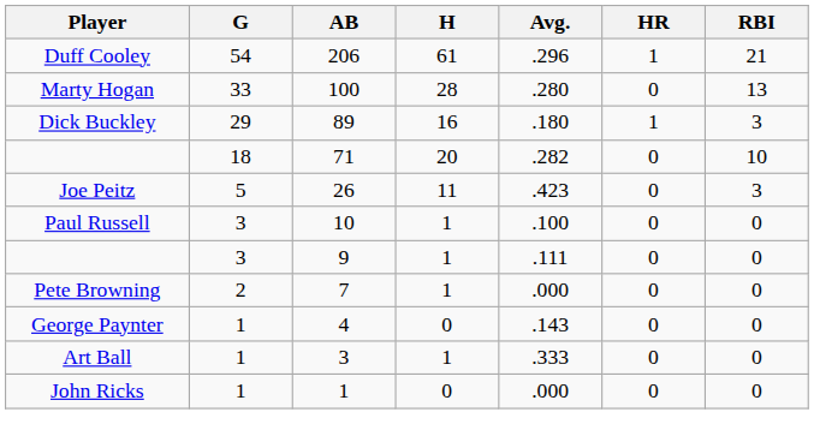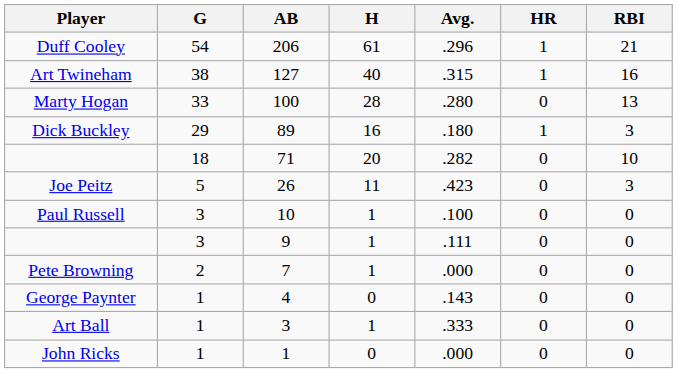+ row: Art Twineham | 38 | 127 | 40 | .315 | 1 | 16
